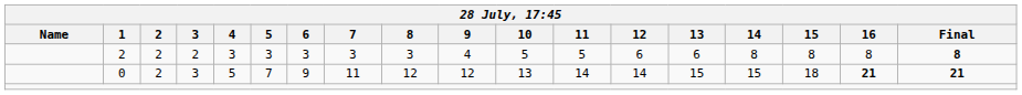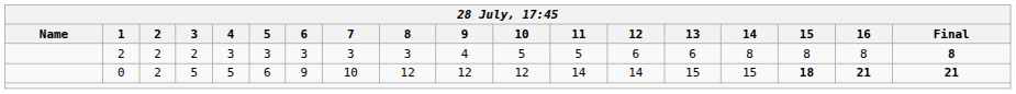0 | 3: 3 -> 5
0 | 5: 7 -> 6
0 | 7: 11 -> 10
0 | 10: 13 -> 12
0 | 15: normal -> bold
